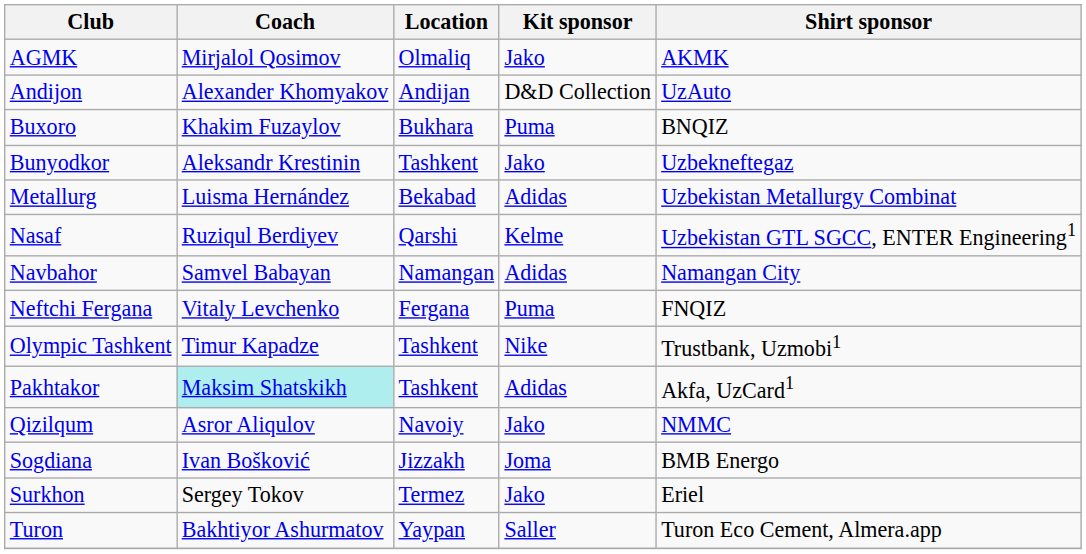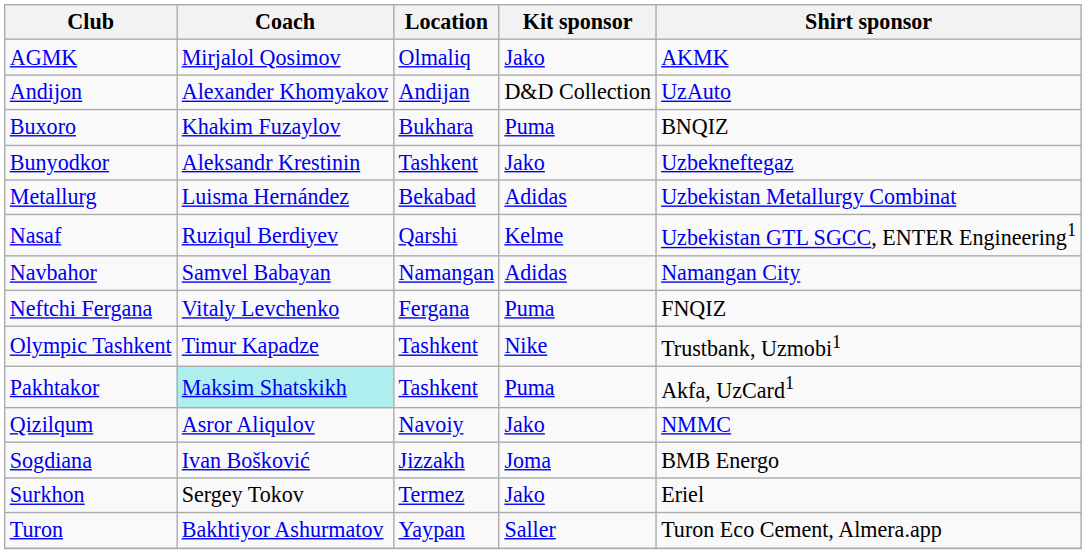Pakhtakor | Kit sponsor: Adidas -> Puma
